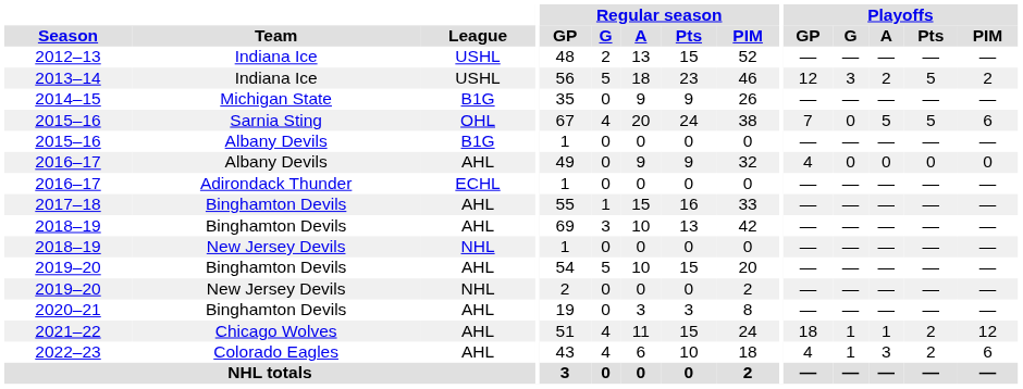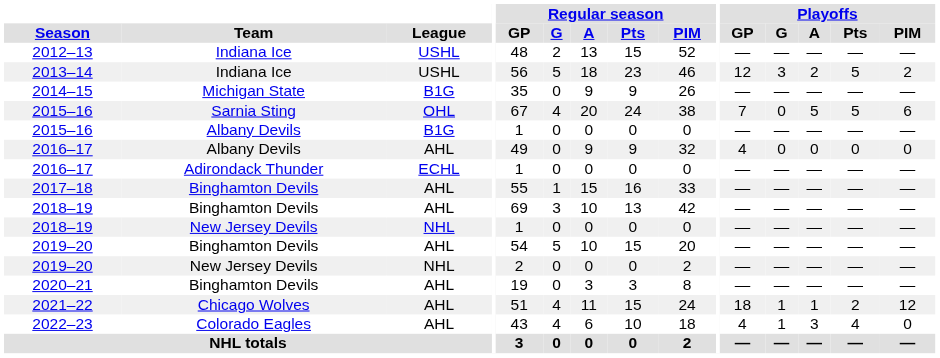2022–23 | Playoffs / Pts: 2 -> 4
2022–23 | Playoffs / PIM: 6 -> 0
